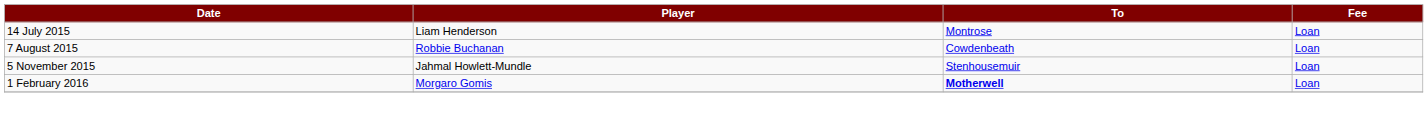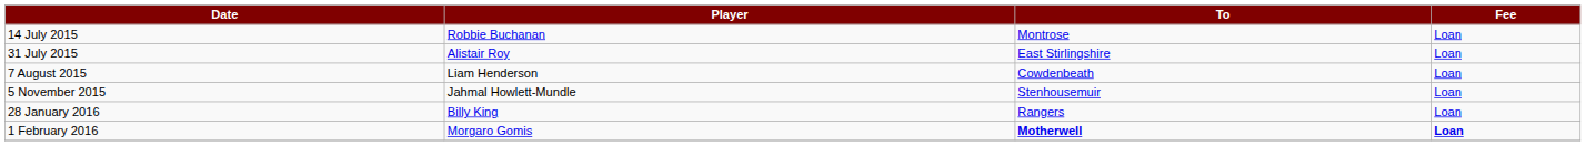14 July 2015 | Player: Liam Henderson -> Robbie Buchanan
+ row: 31 July 2015 | Alistair Roy | East Stirlingshire | Loan
7 August 2015 | Player: Robbie Buchanan -> Liam Henderson
+ row: 28 January 2016 | Billy King | Rangers | Loan
1 February 2016 | Fee: normal -> bold
